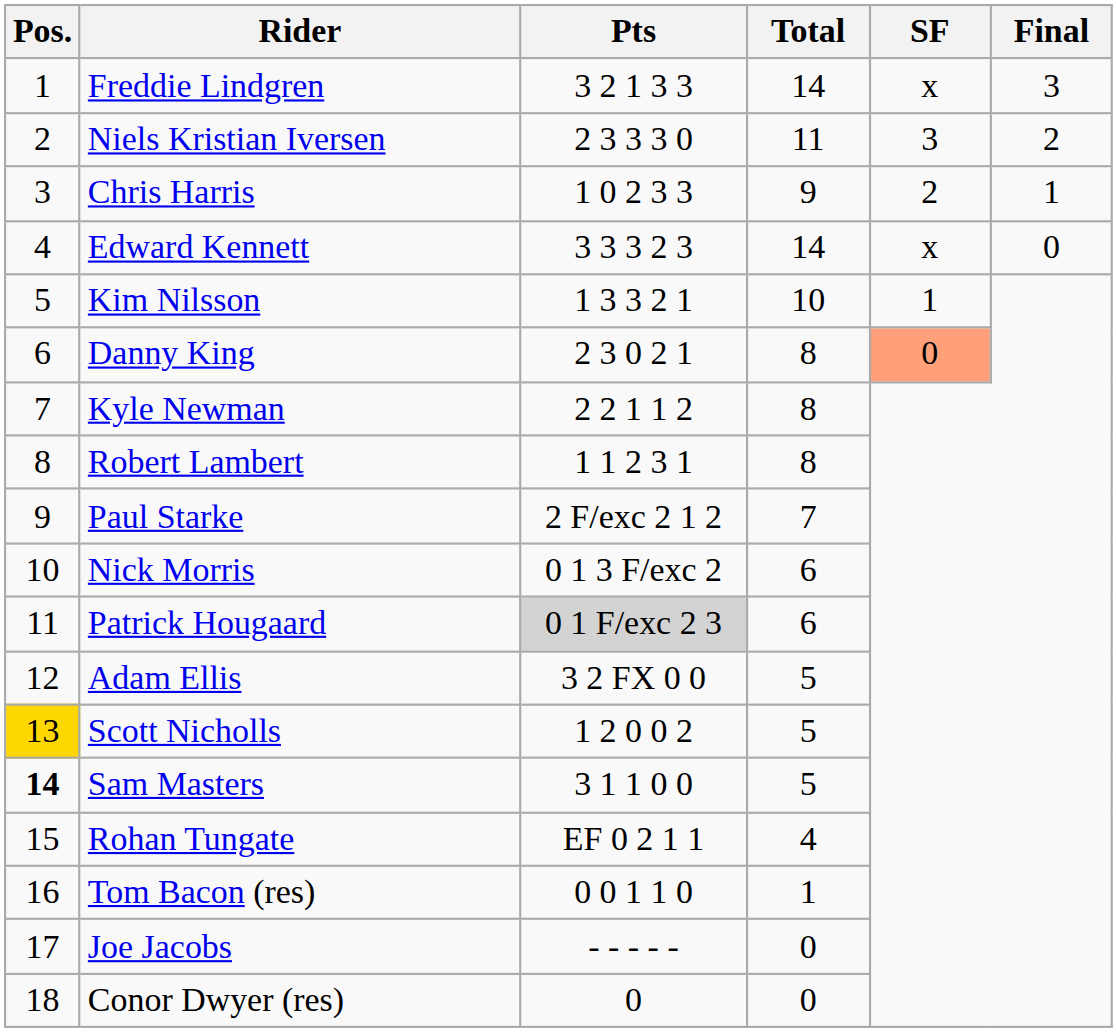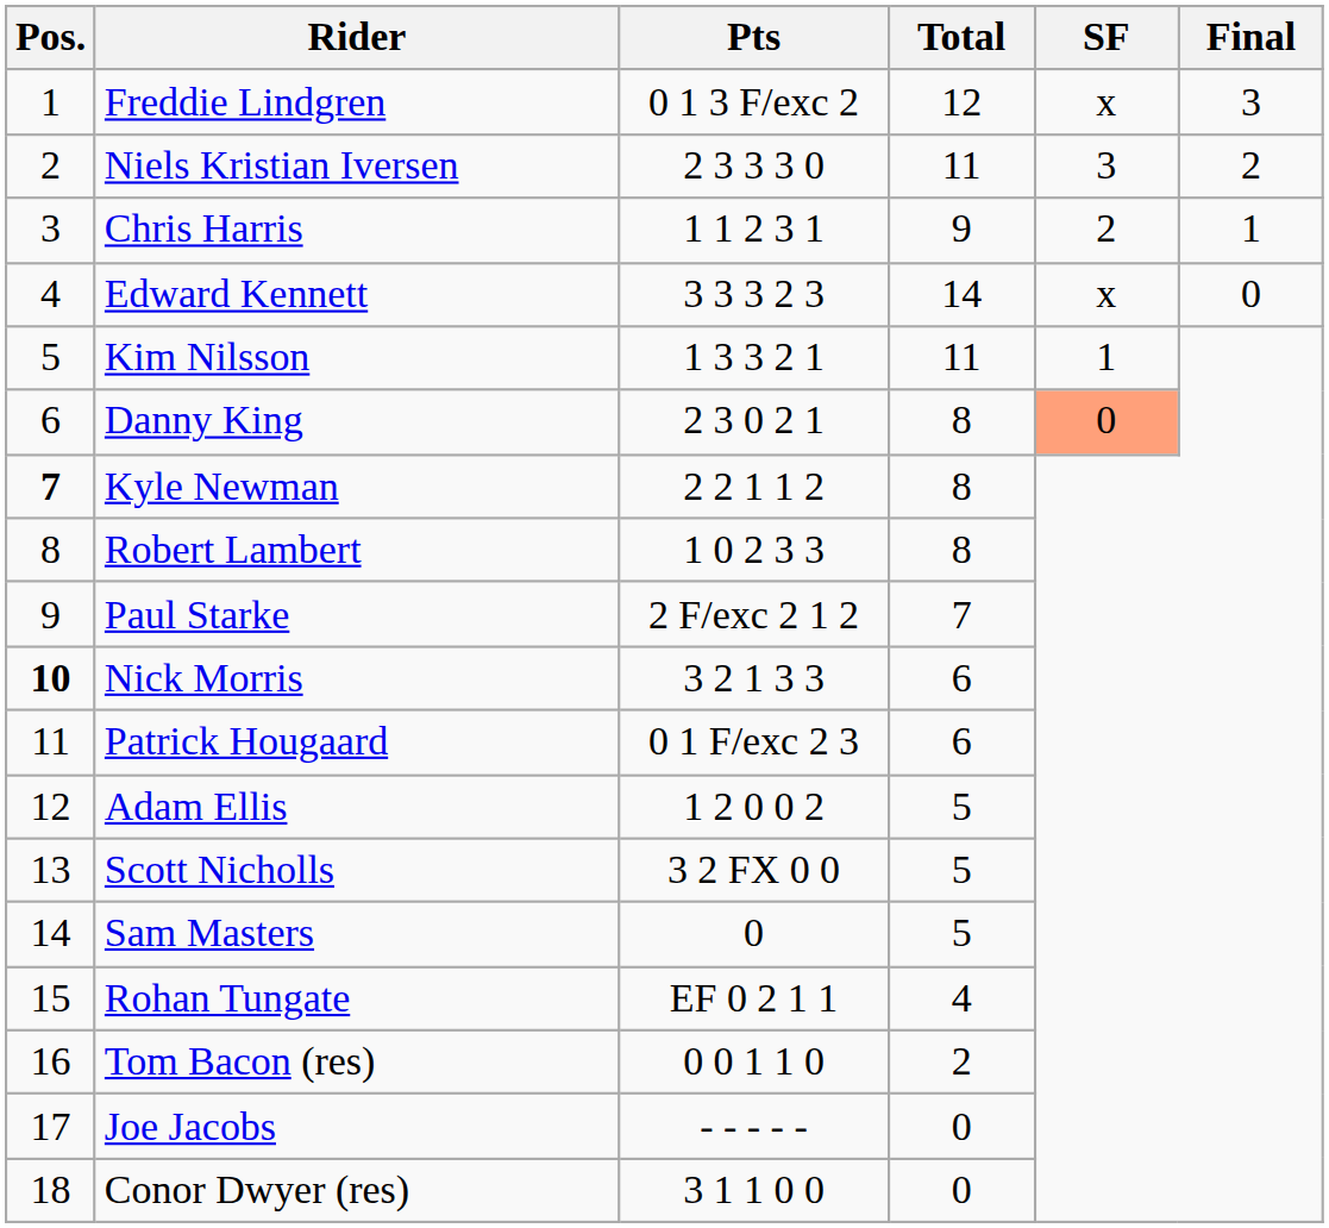Freddie Lindgren | Pts: 3 2 1 3 3 -> 0 1 3 F/exc 2
Freddie Lindgren | Total: 14 -> 12
Chris Harris | Pts: 1 0 2 3 3 -> 1 1 2 3 1
Kim Nilsson | Total: 10 -> 11
Kyle Newman | Pos.: normal -> bold
Robert Lambert | Pts: 1 1 2 3 1 -> 1 0 2 3 3
Nick Morris | Pos.: normal -> bold
Nick Morris | Pts: 0 1 3 F/exc 2 -> 3 2 1 3 3
Patrick Hougaard | Pts: lightgrey background -> no background
Adam Ellis | Pts: 3 2 FX 0 0 -> 1 2 0 0 2
Scott Nicholls | Pos.: gold background -> no background
Scott Nicholls | Pts: 1 2 0 0 2 -> 3 2 FX 0 0
Sam Masters | Pos.: bold -> normal
Sam Masters | Pts: 3 1 1 0 0 -> 0
Tom Bacon (res) | Total: 1 -> 2
Conor Dwyer (res) | Pts: 0 -> 3 1 1 0 0
